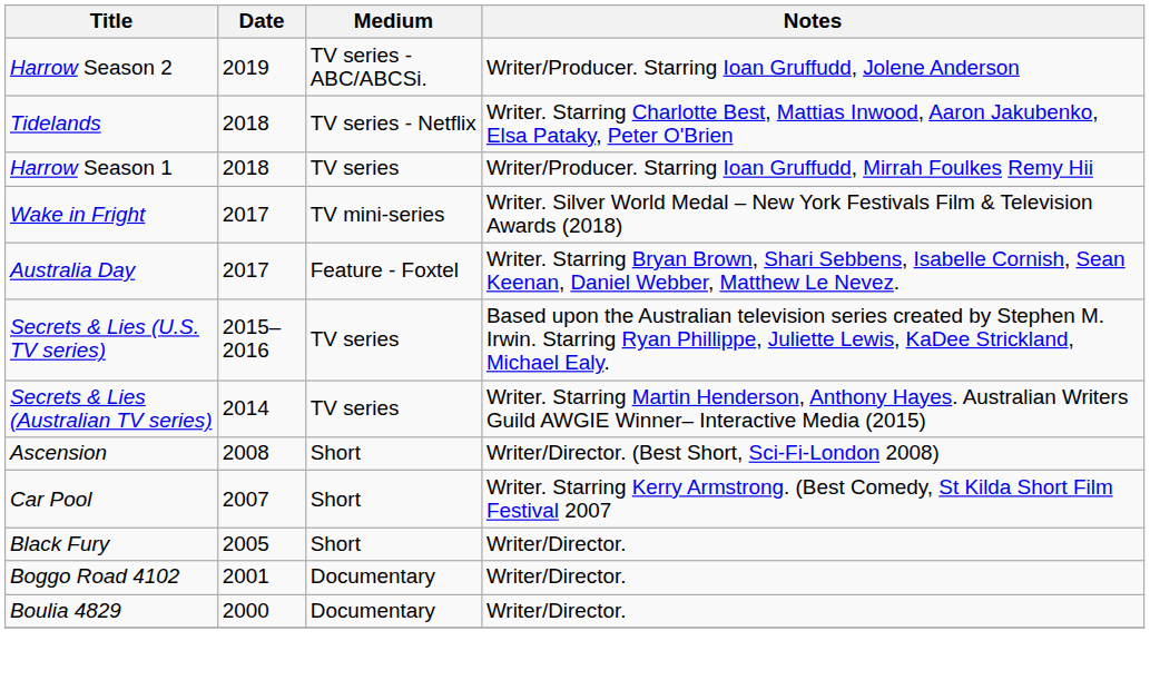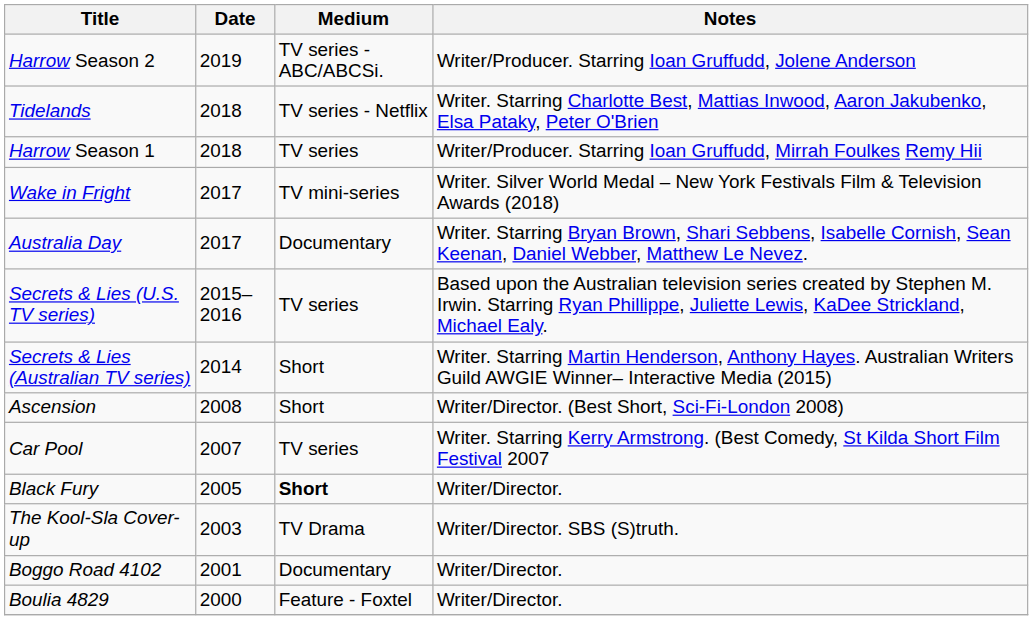Australia Day | Medium: Feature - Foxtel -> Documentary
Secrets & Lies (Australian TV series) | Medium: TV series -> Short
Car Pool | Medium: Short -> TV series
Black Fury | Medium: normal -> bold
+ row: The Kool-Sla Cover-up | 2003 | TV Drama | Writer/Director. SBS (S)truth.
Boulia 4829 | Medium: Documentary -> Feature - Foxtel
